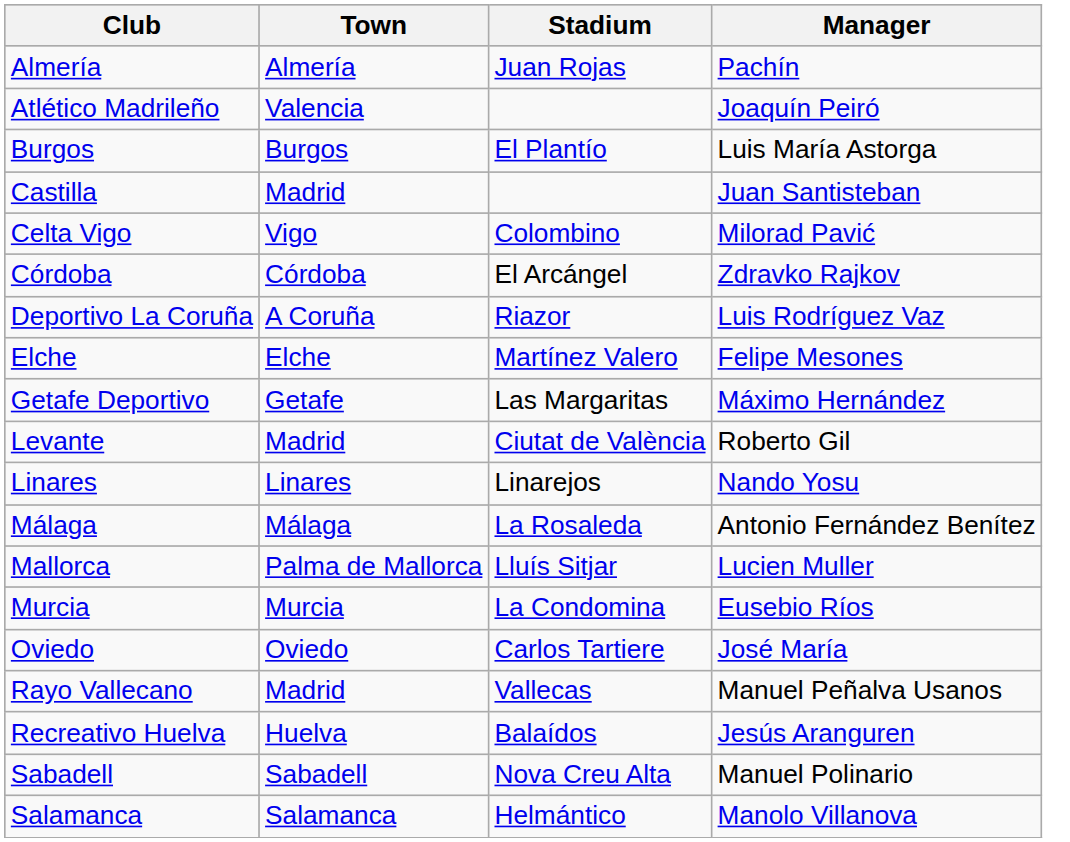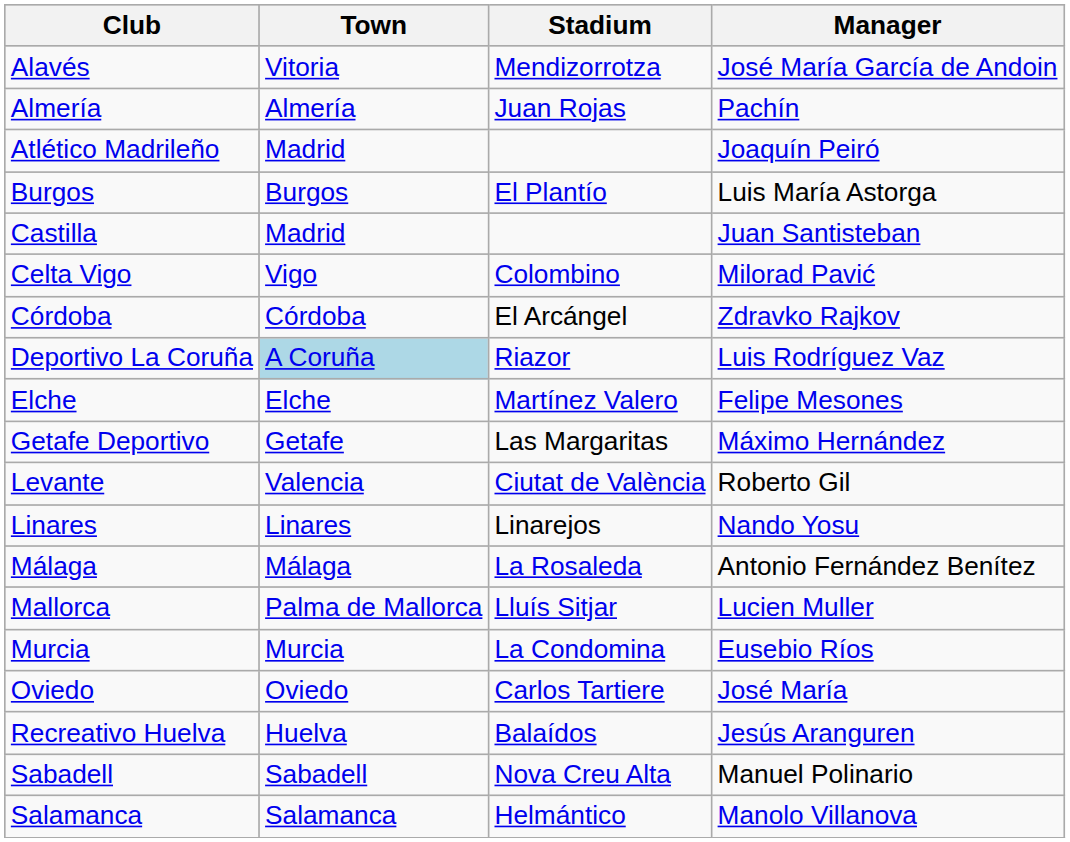+ row: Alavés | Vitoria | Mendizorrotza | José María García de Andoin
Atlético Madrileño | Town: Valencia -> Madrid
Deportivo La Coruña | Town: no background -> lightblue background
Levante | Town: Madrid -> Valencia
- row: Rayo Vallecano | Madrid | Vallecas | Manuel Peñalva Usanos
